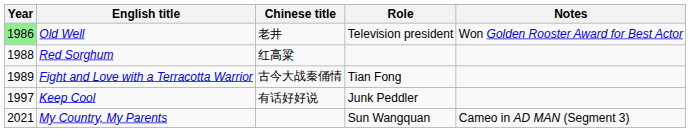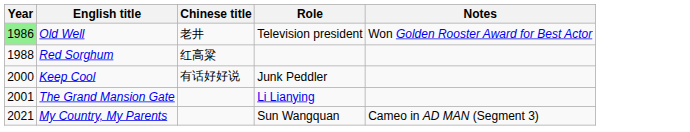- row: 1989 | Fight and Love with a Terracotta Warrior | 古今大战秦俑情 | Tian Fong
Keep Cool | Year: 1997 -> 2000
+ row: 2001 | The Grand Mansion Gate | Li Lianying
